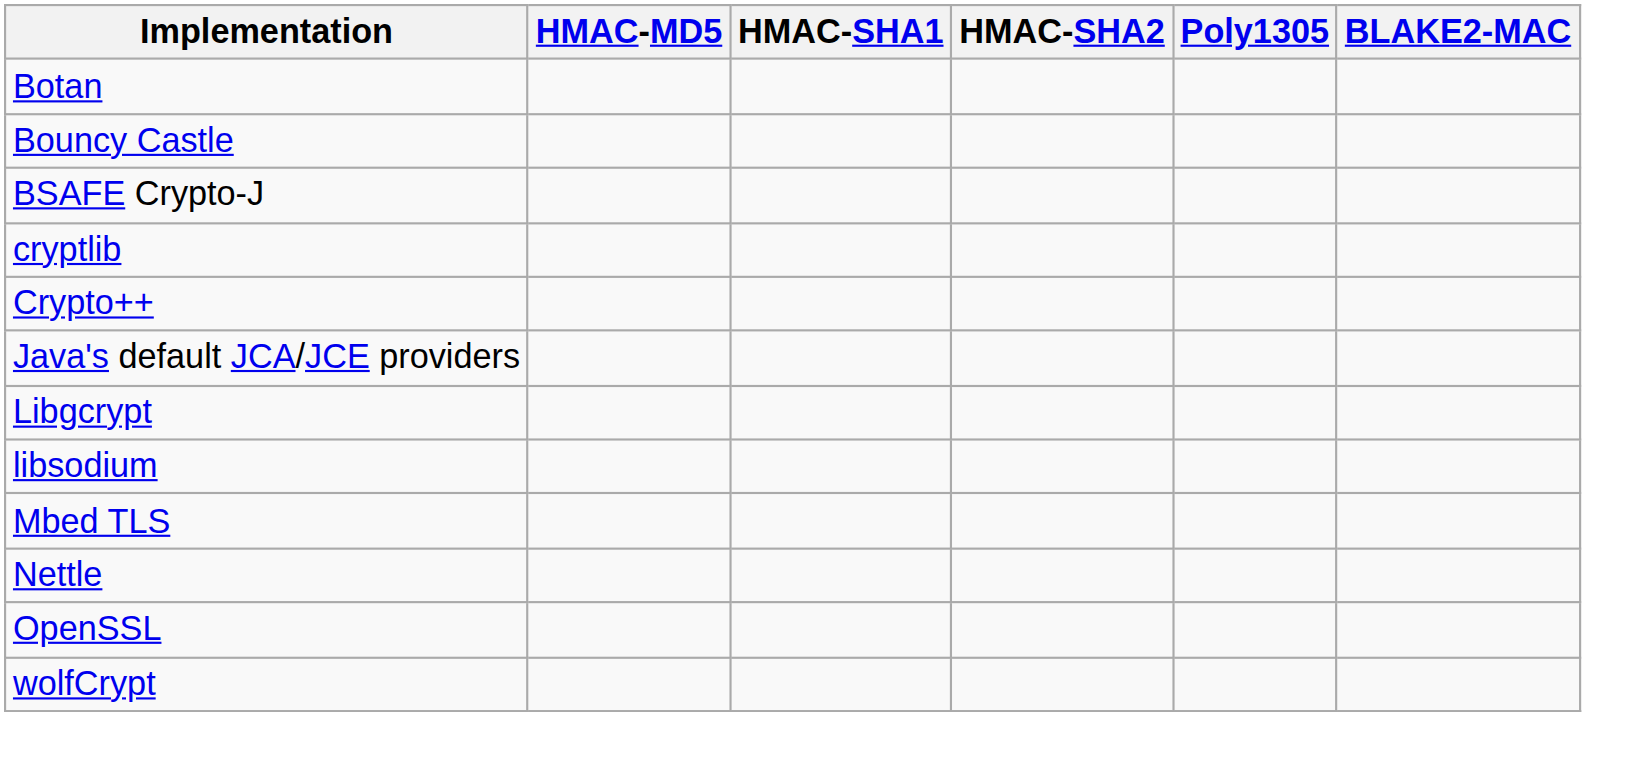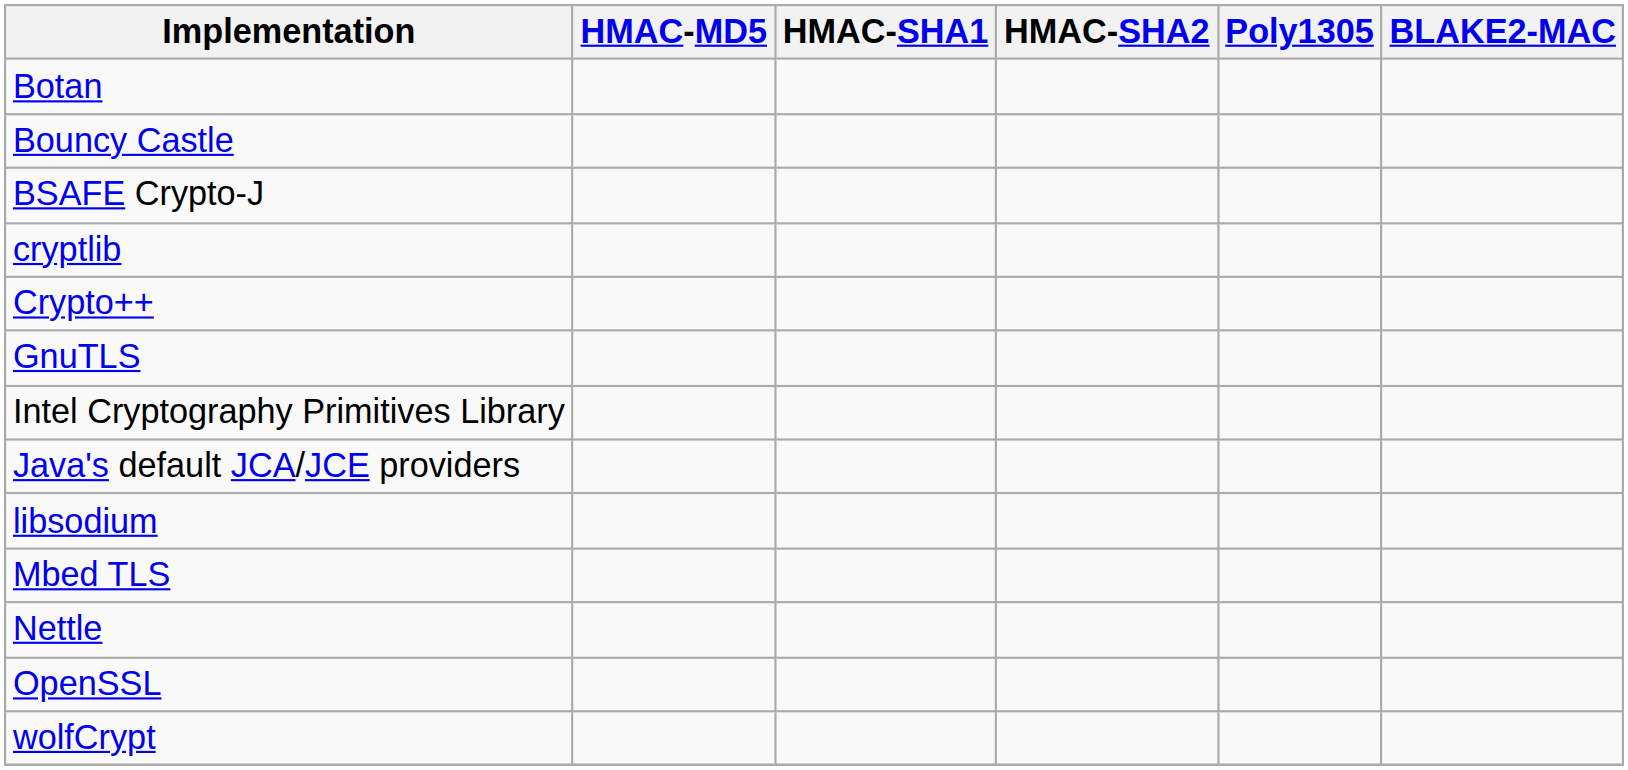+ row: GnuTLS
+ row: Intel Cryptography Primitives Library
- row: Libgcrypt
